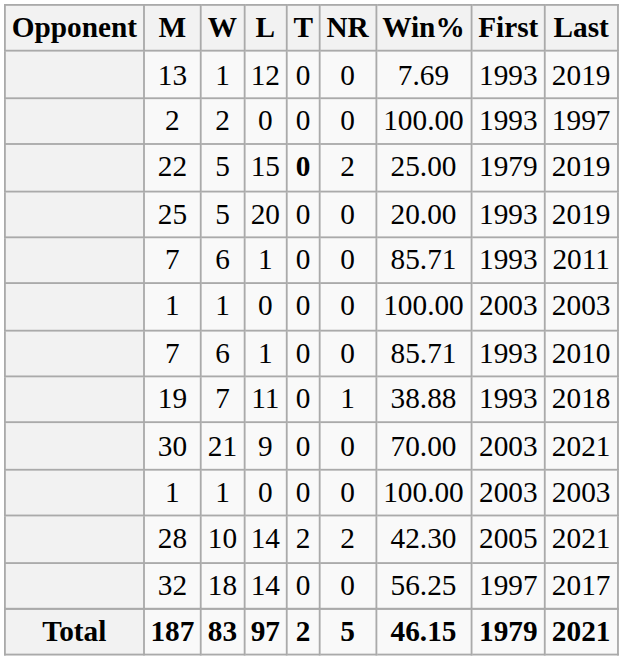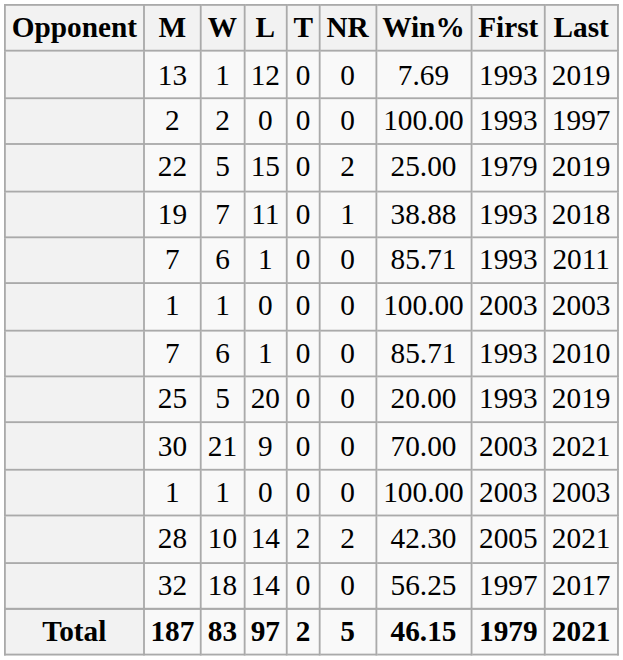22 | T: bold -> normal
rows swapped: 25 <-> 19
